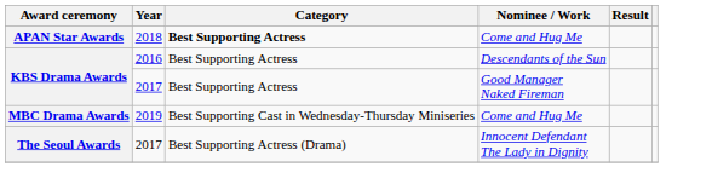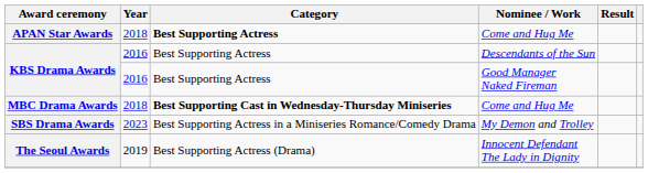KBS Drama Awards / Good Manager Naked Fireman | Year: 2017 -> 2016
MBC Drama Awards | Year: 2019 -> 2018
MBC Drama Awards | Category: normal -> bold
+ row: SBS Drama Awards | 2023 | Best Supporting Actress in a Miniseries Romance/Comedy Drama | My Demon and Trolley
The Seoul Awards | Year: 2017 -> 2019
